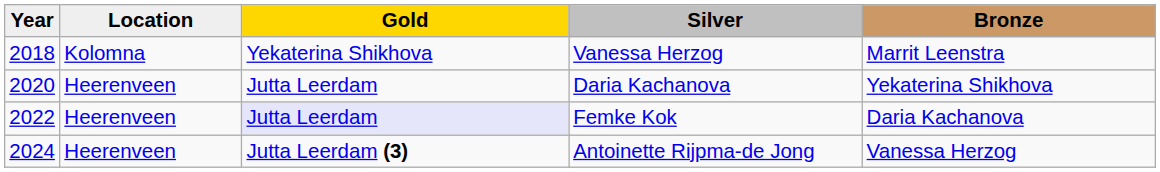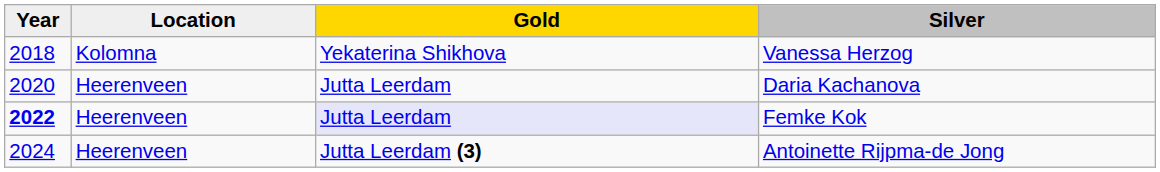- column: Bronze | Marrit Leenstra | Yekaterina Shikhova | Daria Kachanova | Vanessa Herzog
Femke Kok | Year: normal -> bold
